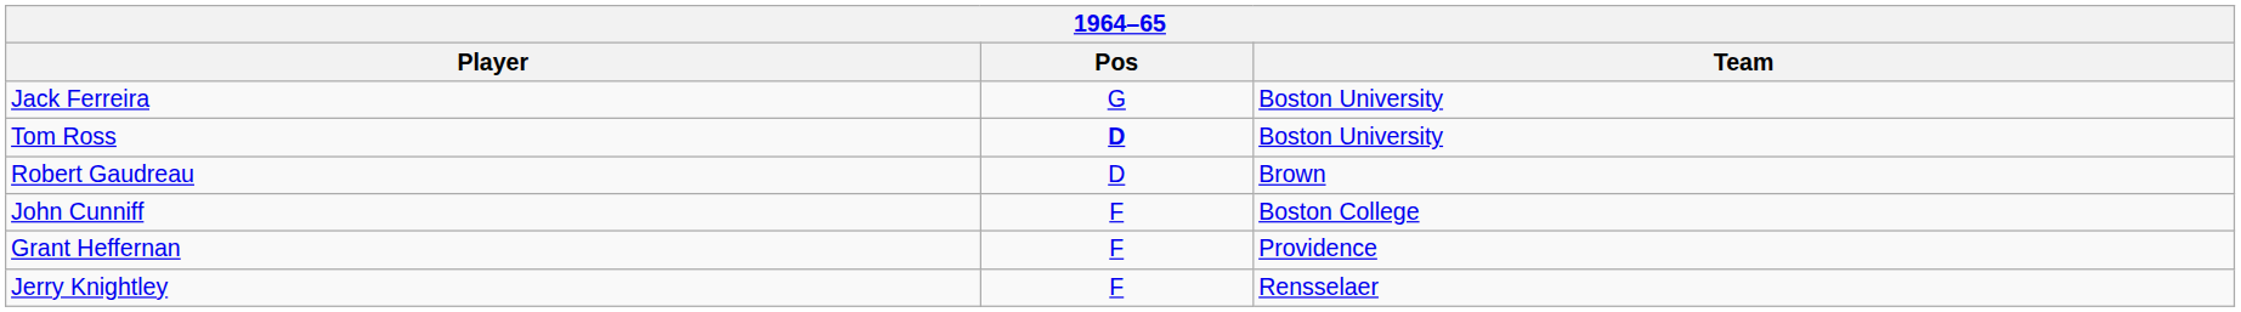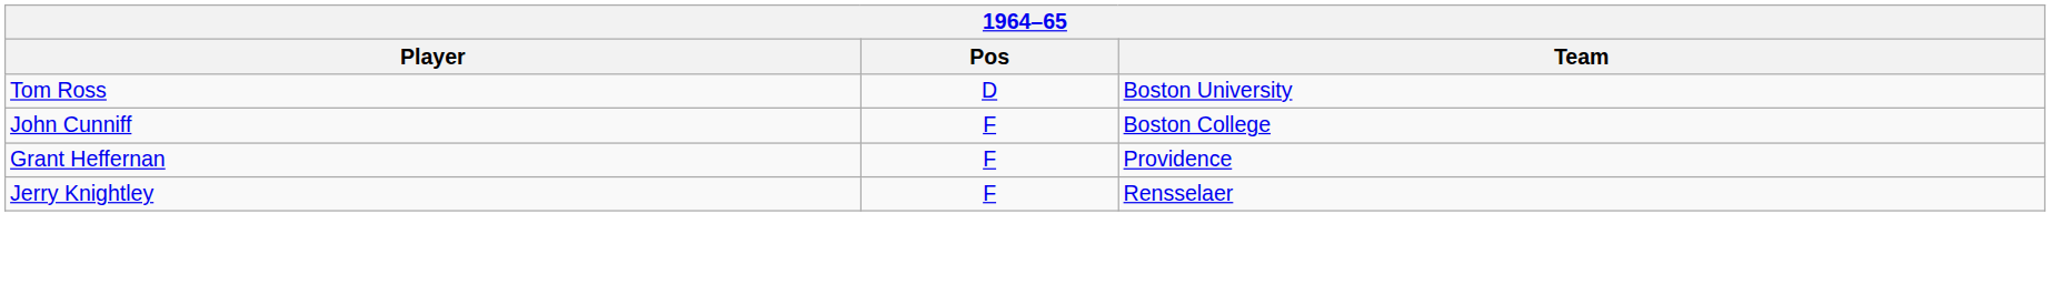- row: Jack Ferreira | G | Boston University
Tom Ross | Pos: bold -> normal
- row: Robert Gaudreau | D | Brown
